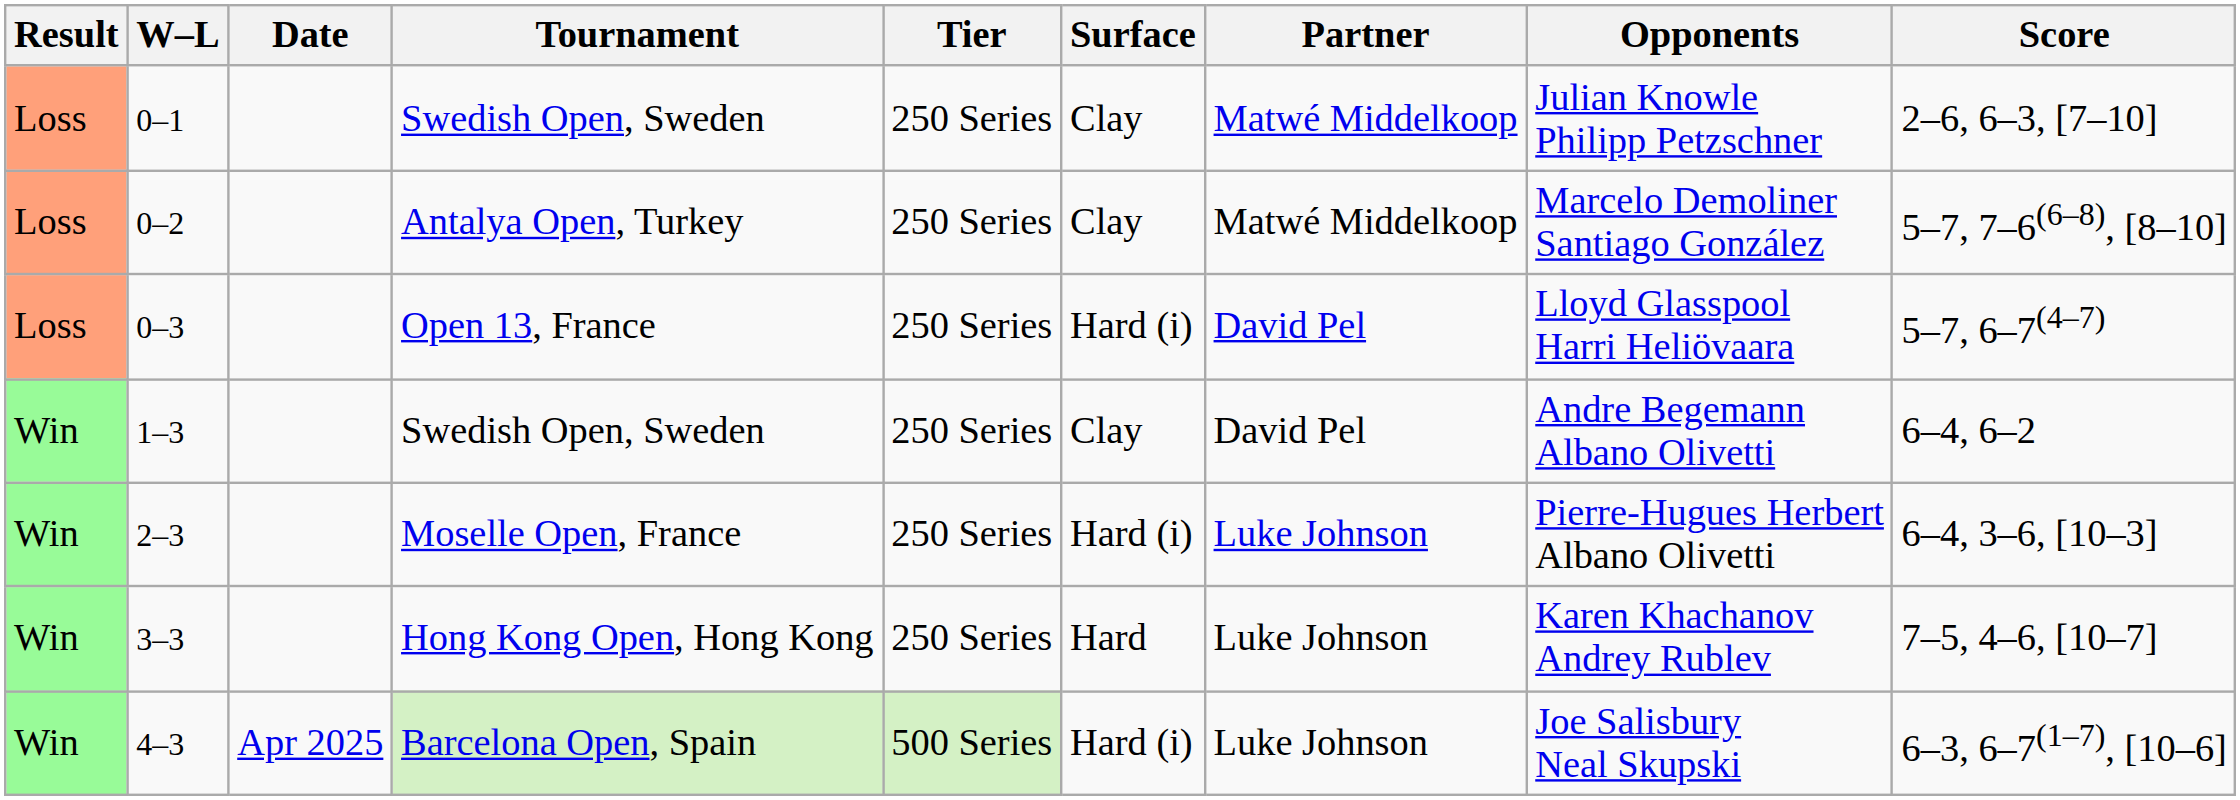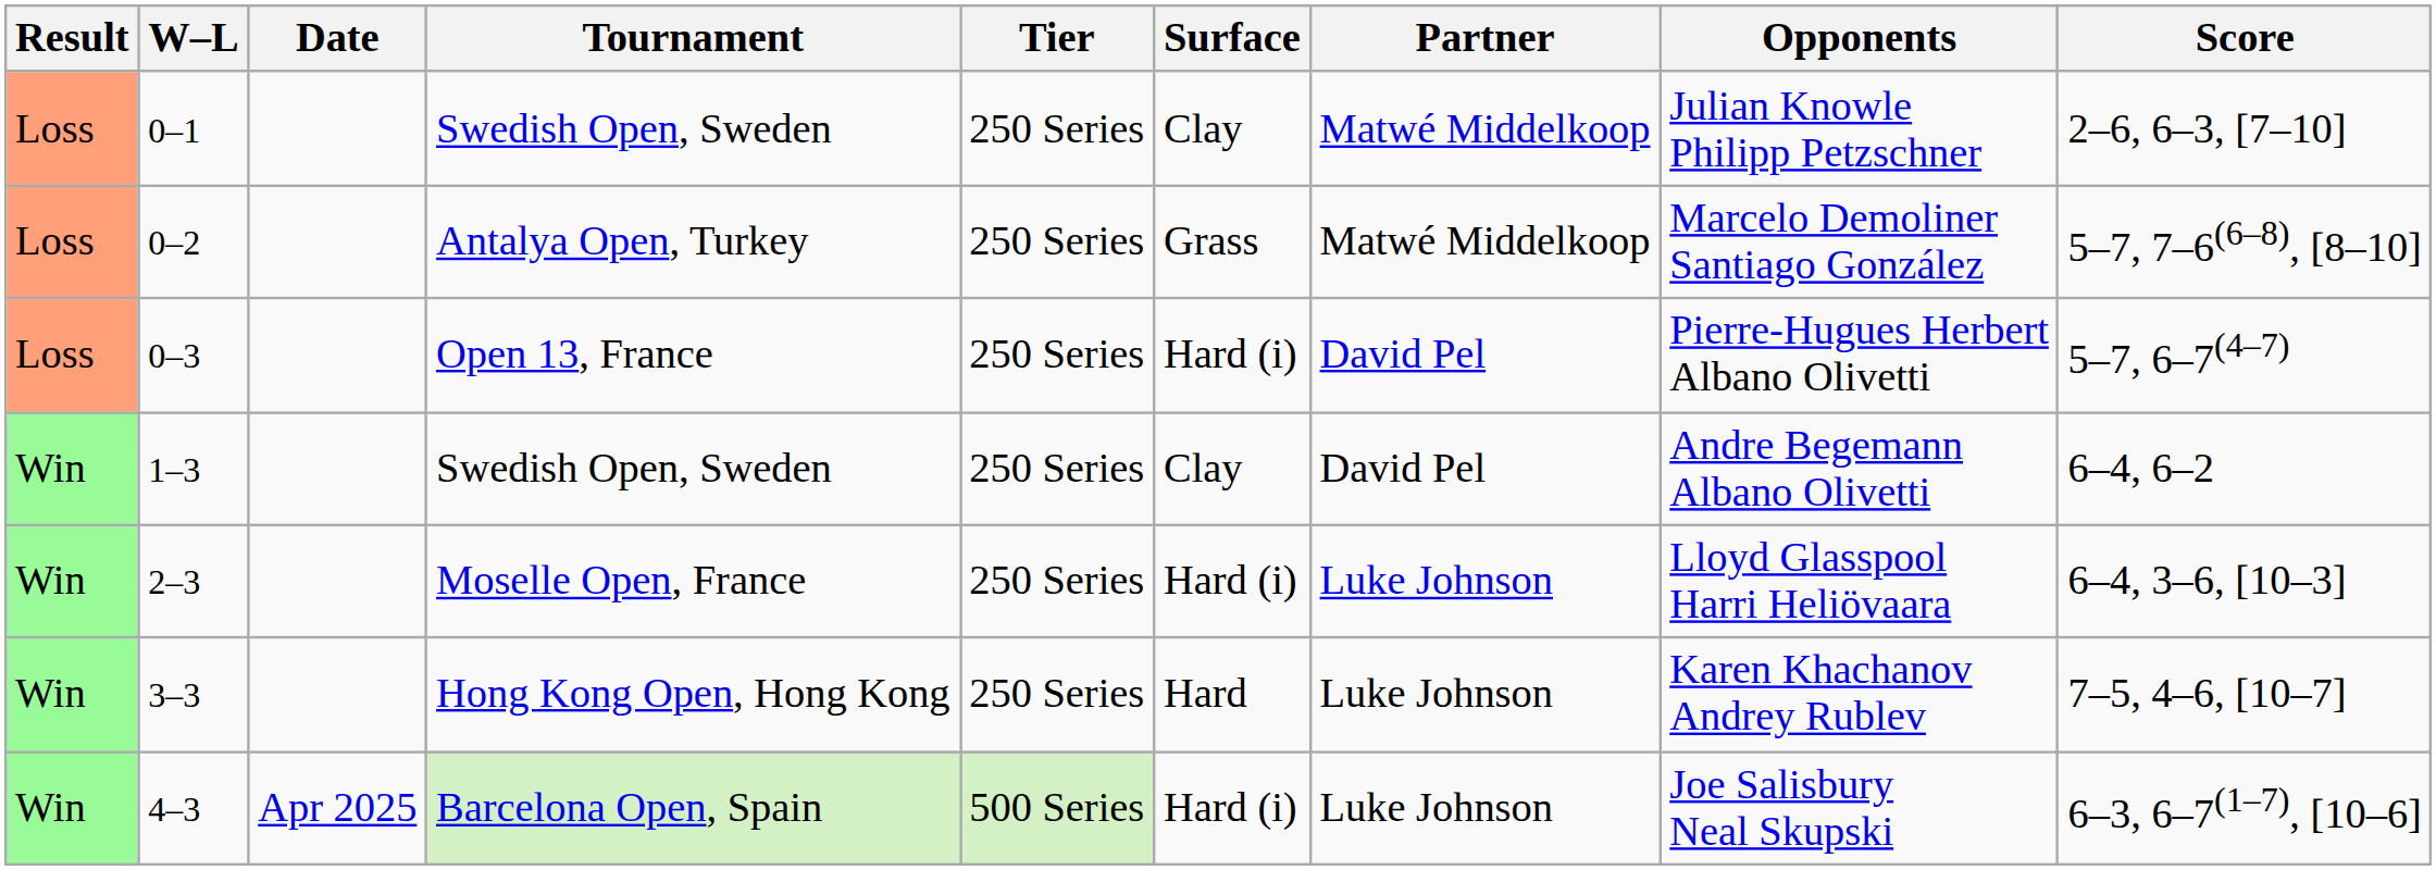0–2 | Surface: Clay -> Grass
0–3 | Opponents: Lloyd Glasspool Harri Heliövaara -> Pierre-Hugues Herbert Albano Olivetti
2–3 | Opponents: Pierre-Hugues Herbert Albano Olivetti -> Lloyd Glasspool Harri Heliövaara
